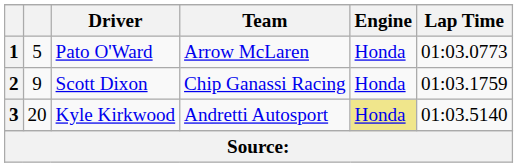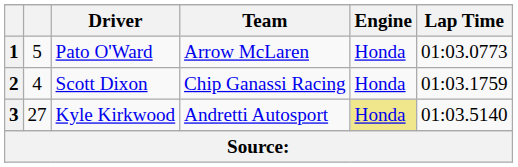2 | column 2: 9 -> 4
3 | column 2: 20 -> 27
